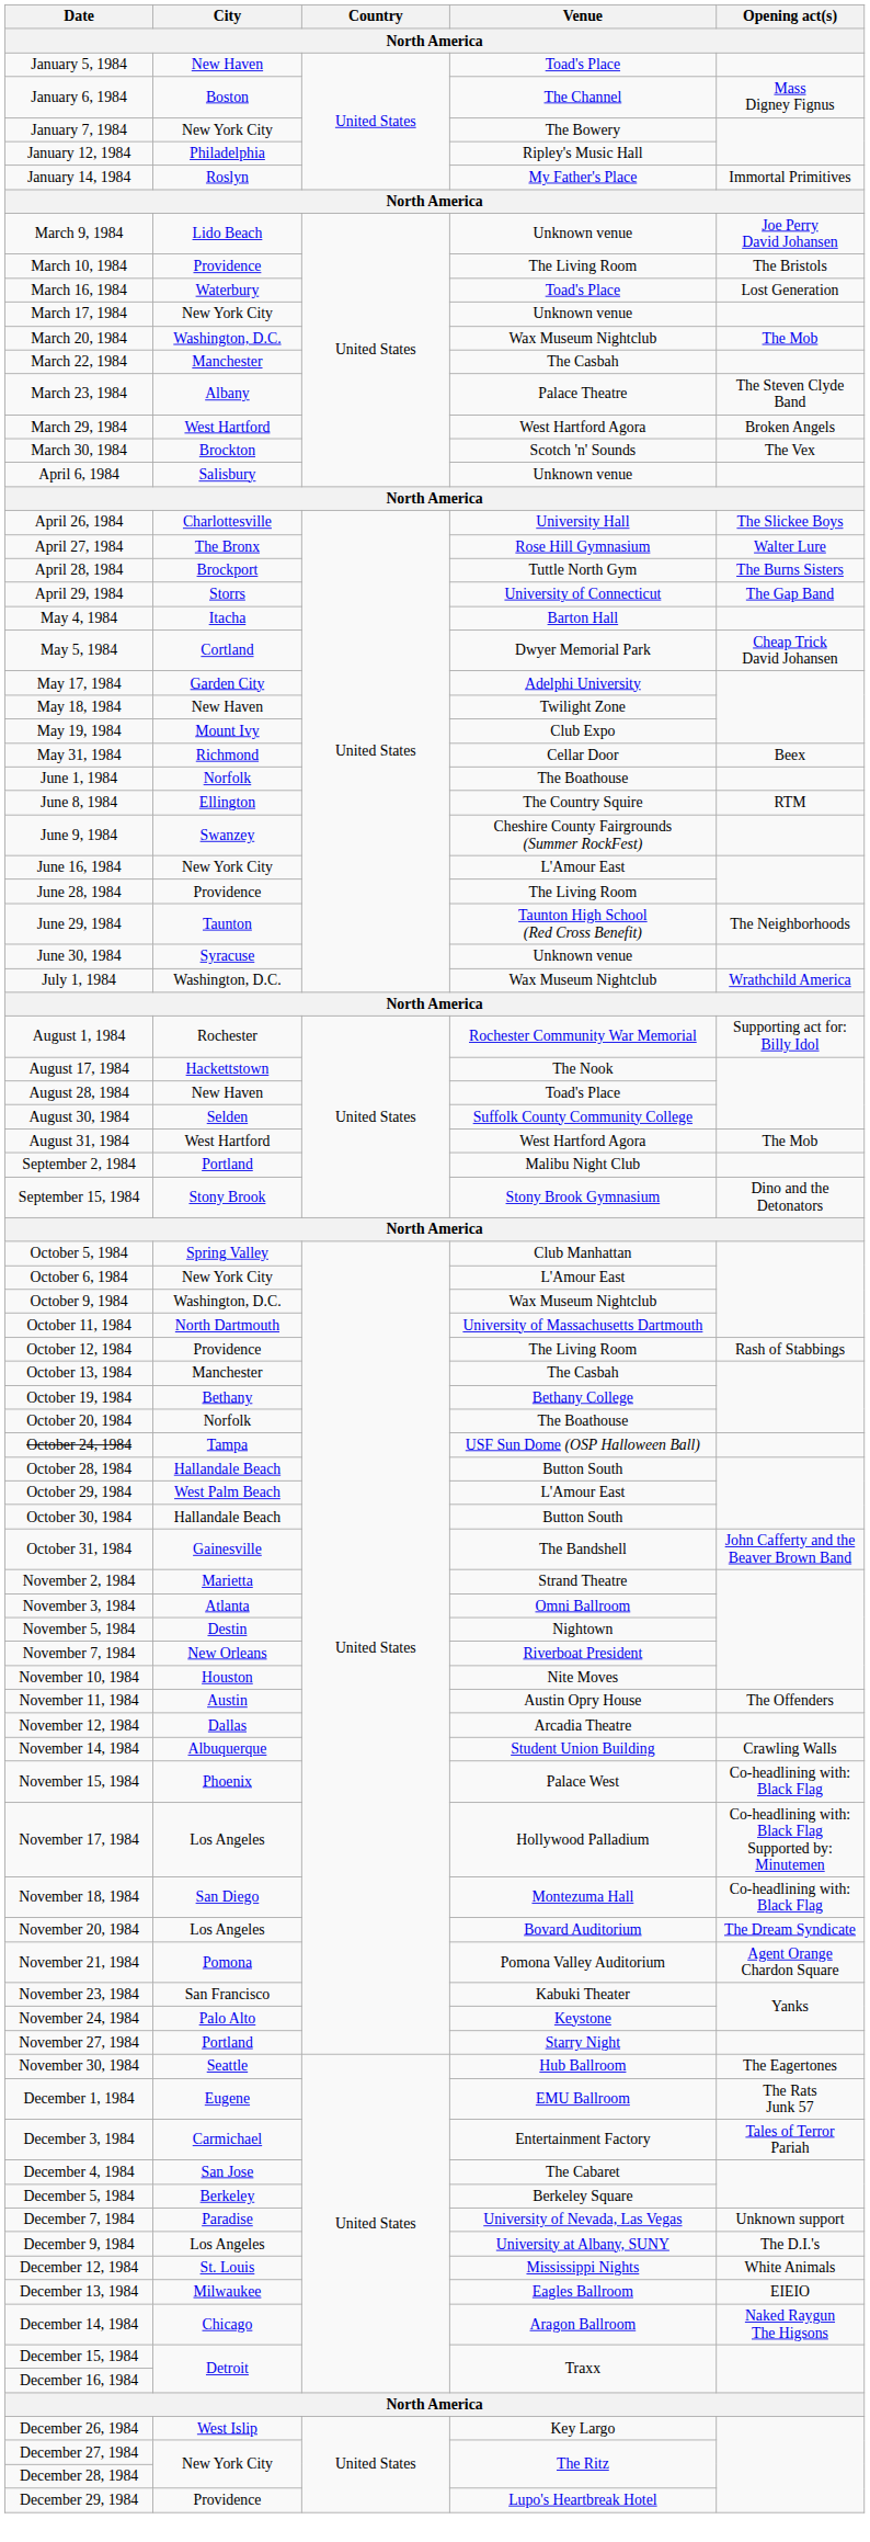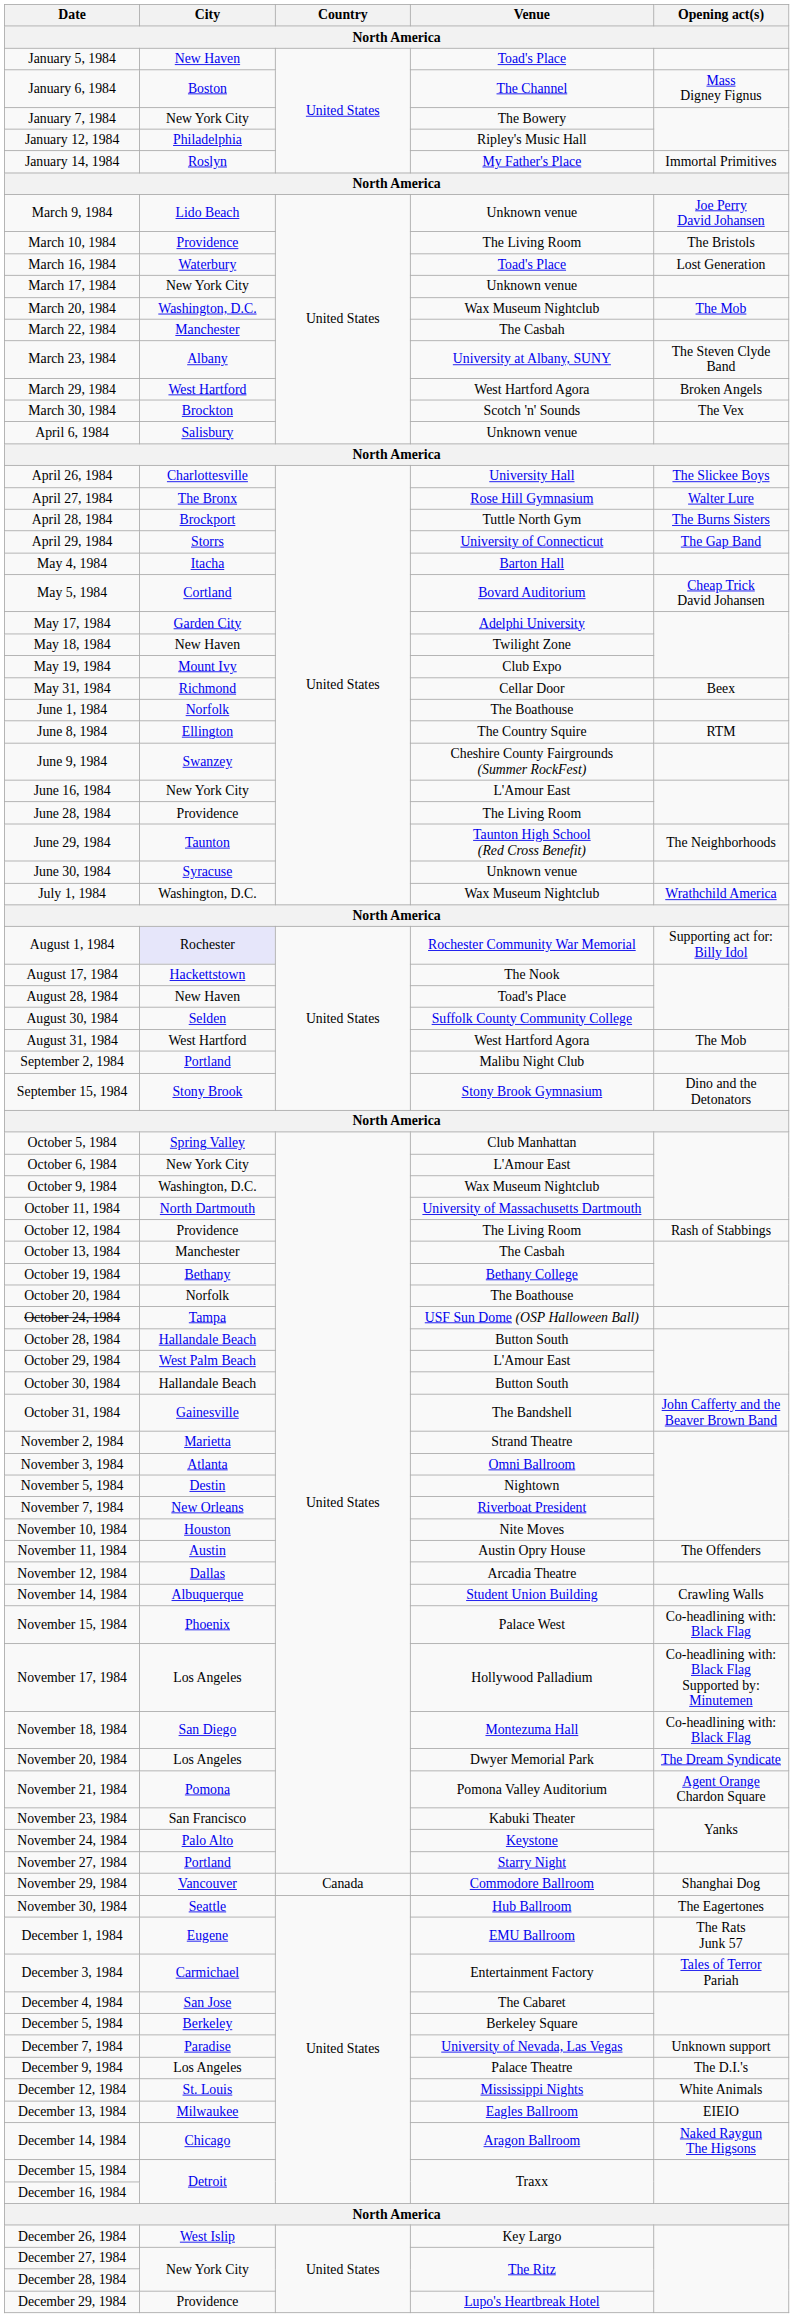March 23, 1984 | Venue: Palace Theatre -> University at Albany, SUNY
May 5, 1984 | Venue: Dwyer Memorial Park -> Bovard Auditorium
August 1, 1984 | City: no background -> lavender background
November 20, 1984 | Venue: Bovard Auditorium -> Dwyer Memorial Park
+ row: November 29, 1984 | Vancouver | Canada | Commodore Ballroom | Shanghai Dog
December 9, 1984 | Venue: University at Albany, SUNY -> Palace Theatre
